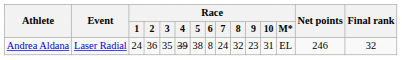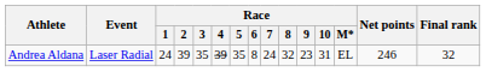Andrea Aldana | Race / 2: 36 -> 39
Andrea Aldana | Race / 5: 38 -> 35
